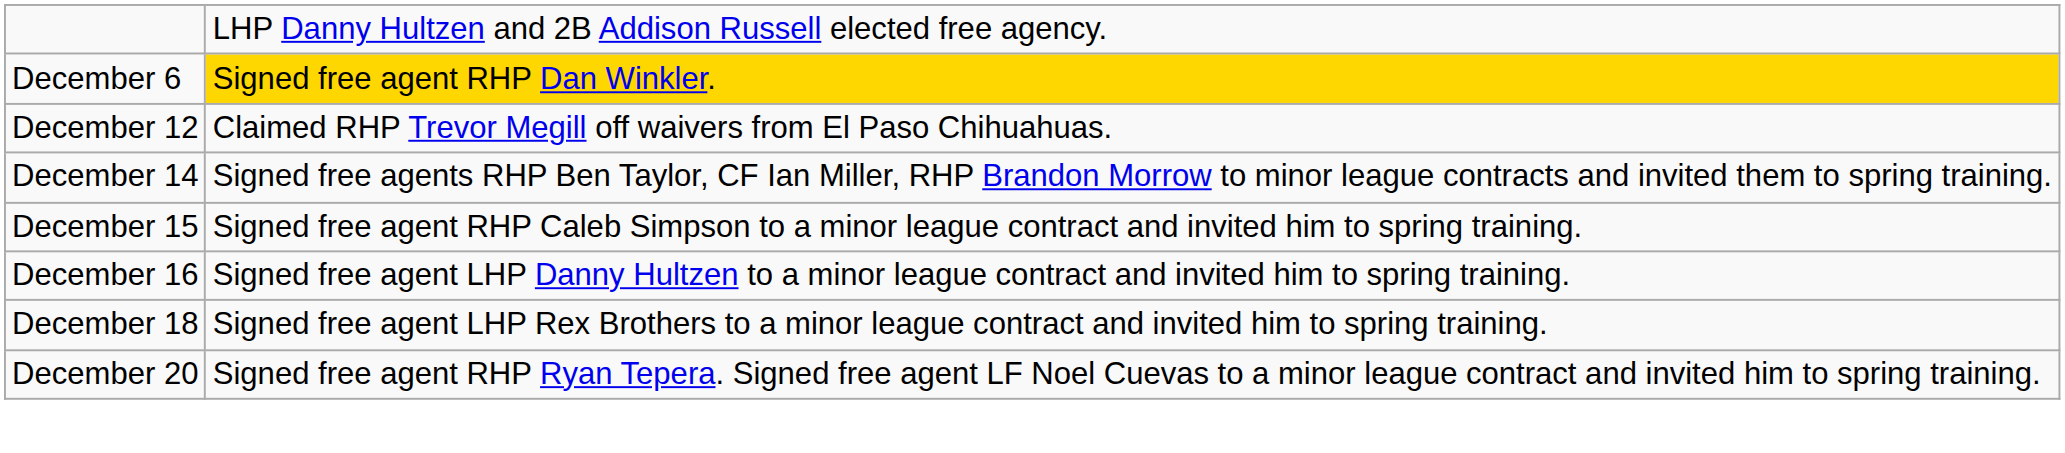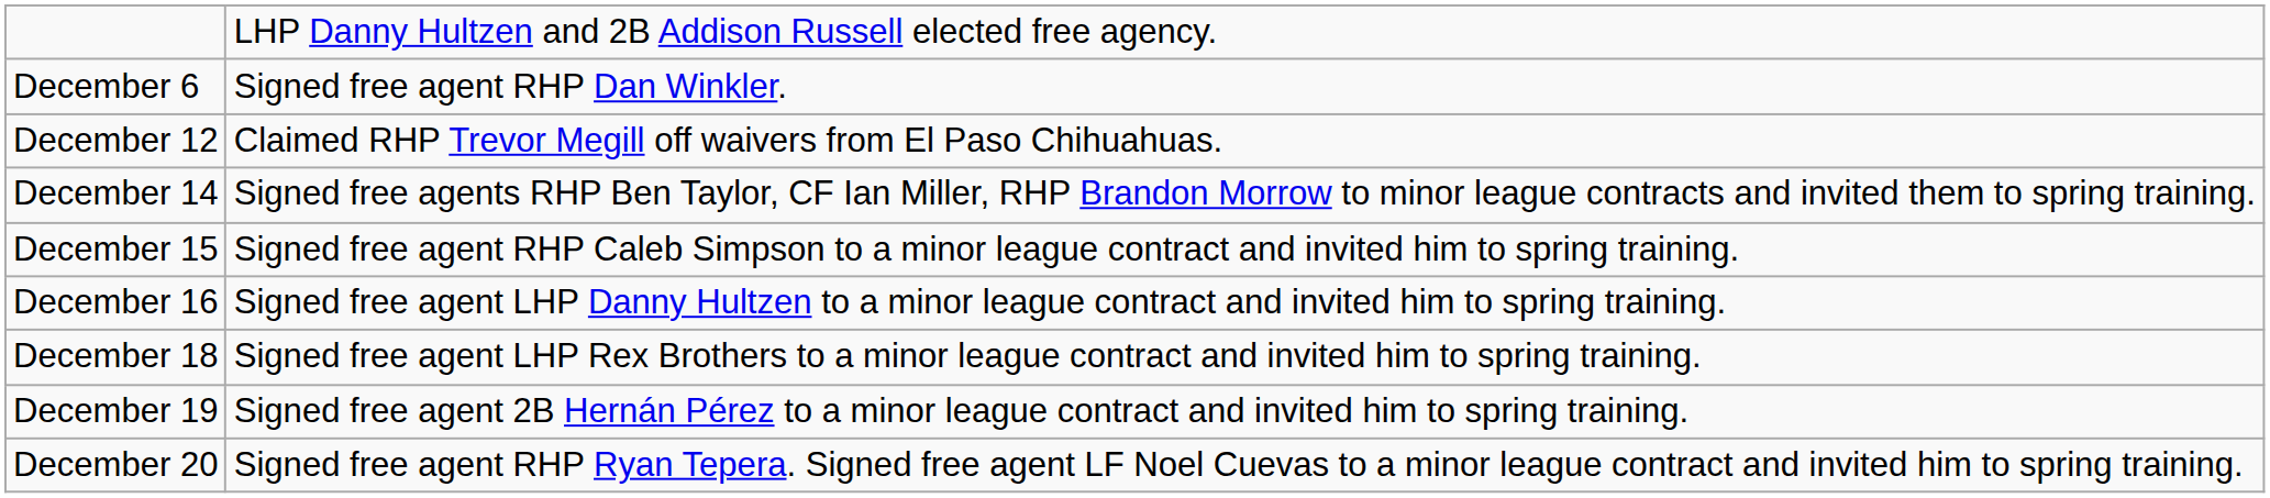December 6 | column 2: gold background -> no background
+ row: December 19 | Signed free agent 2B Hernán Pérez to a minor league contract and invited him to spring training.
